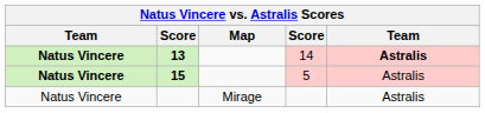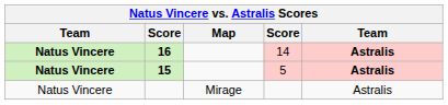14 | column 2: 13 -> 16
5 | column 5: normal -> bold
